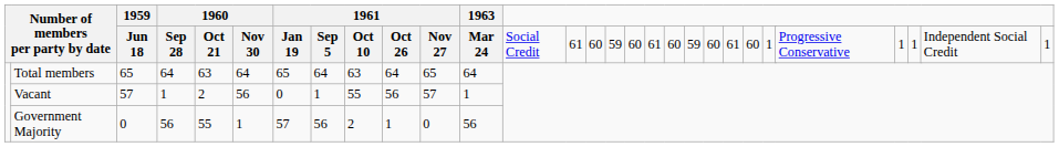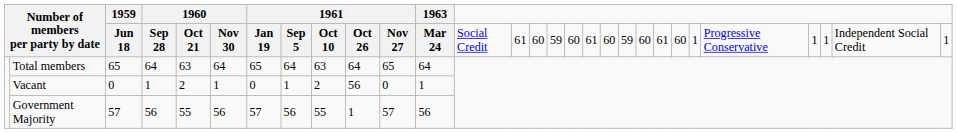Vacant | 1959: 57 -> 0
Vacant | column 6: 56 -> 1
Vacant | column 9: 55 -> 2
Vacant | column 11: 57 -> 0
Government Majority | 1959: 0 -> 57
Government Majority | column 6: 1 -> 56
Government Majority | column 9: 2 -> 55
Government Majority | column 11: 0 -> 57
